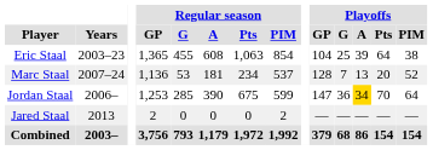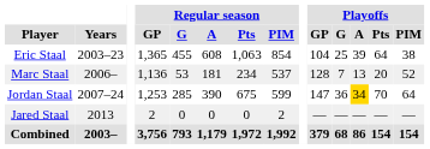Marc Staal | Years: 2007–24 -> 2006–
Jordan Staal | Years: 2006– -> 2007–24
